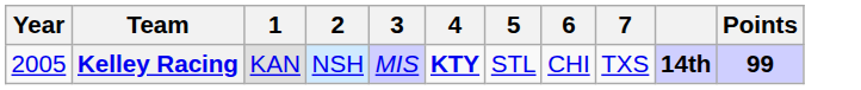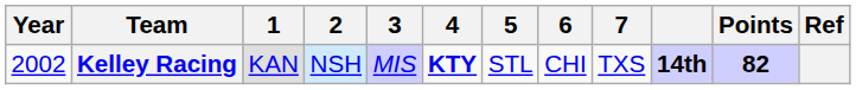+ column: Ref
Kelley Racing | Year: 2005 -> 2002
Kelley Racing | Points: 99 -> 82
